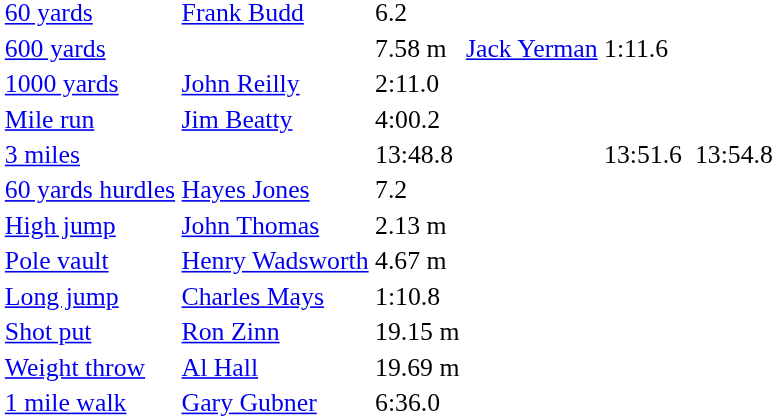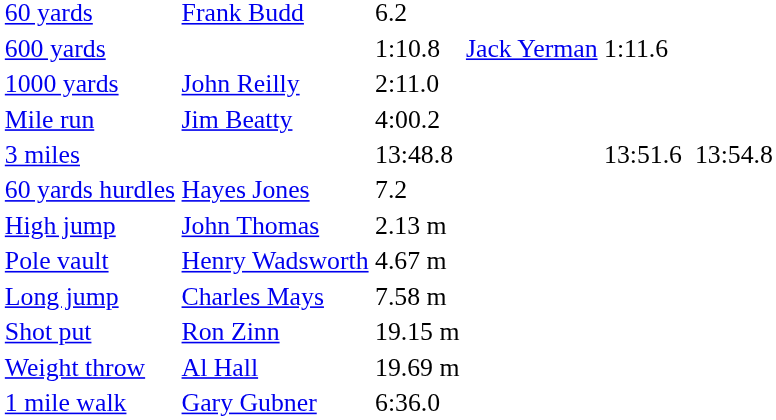600 yards | column 3: 7.58 m -> 1:10.8
Long jump | column 3: 1:10.8 -> 7.58 m
